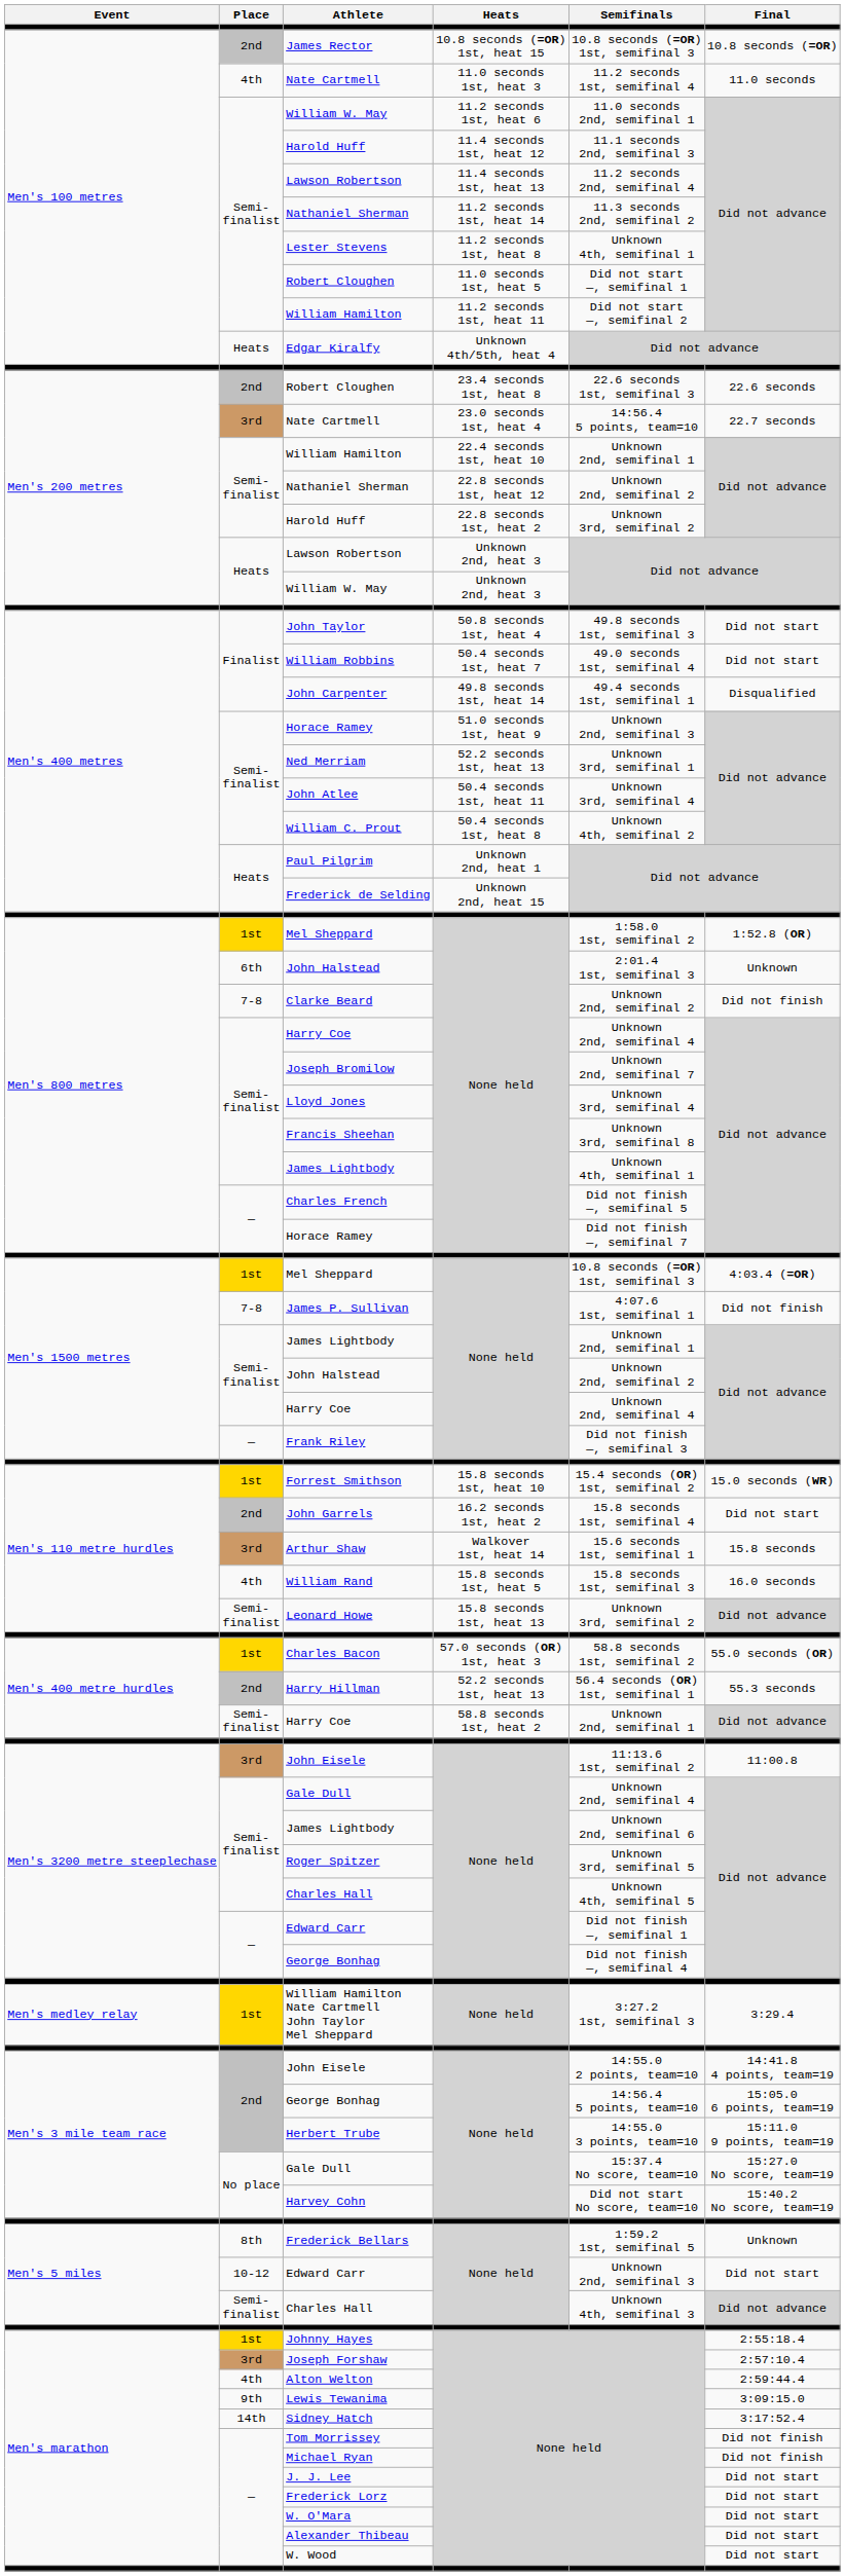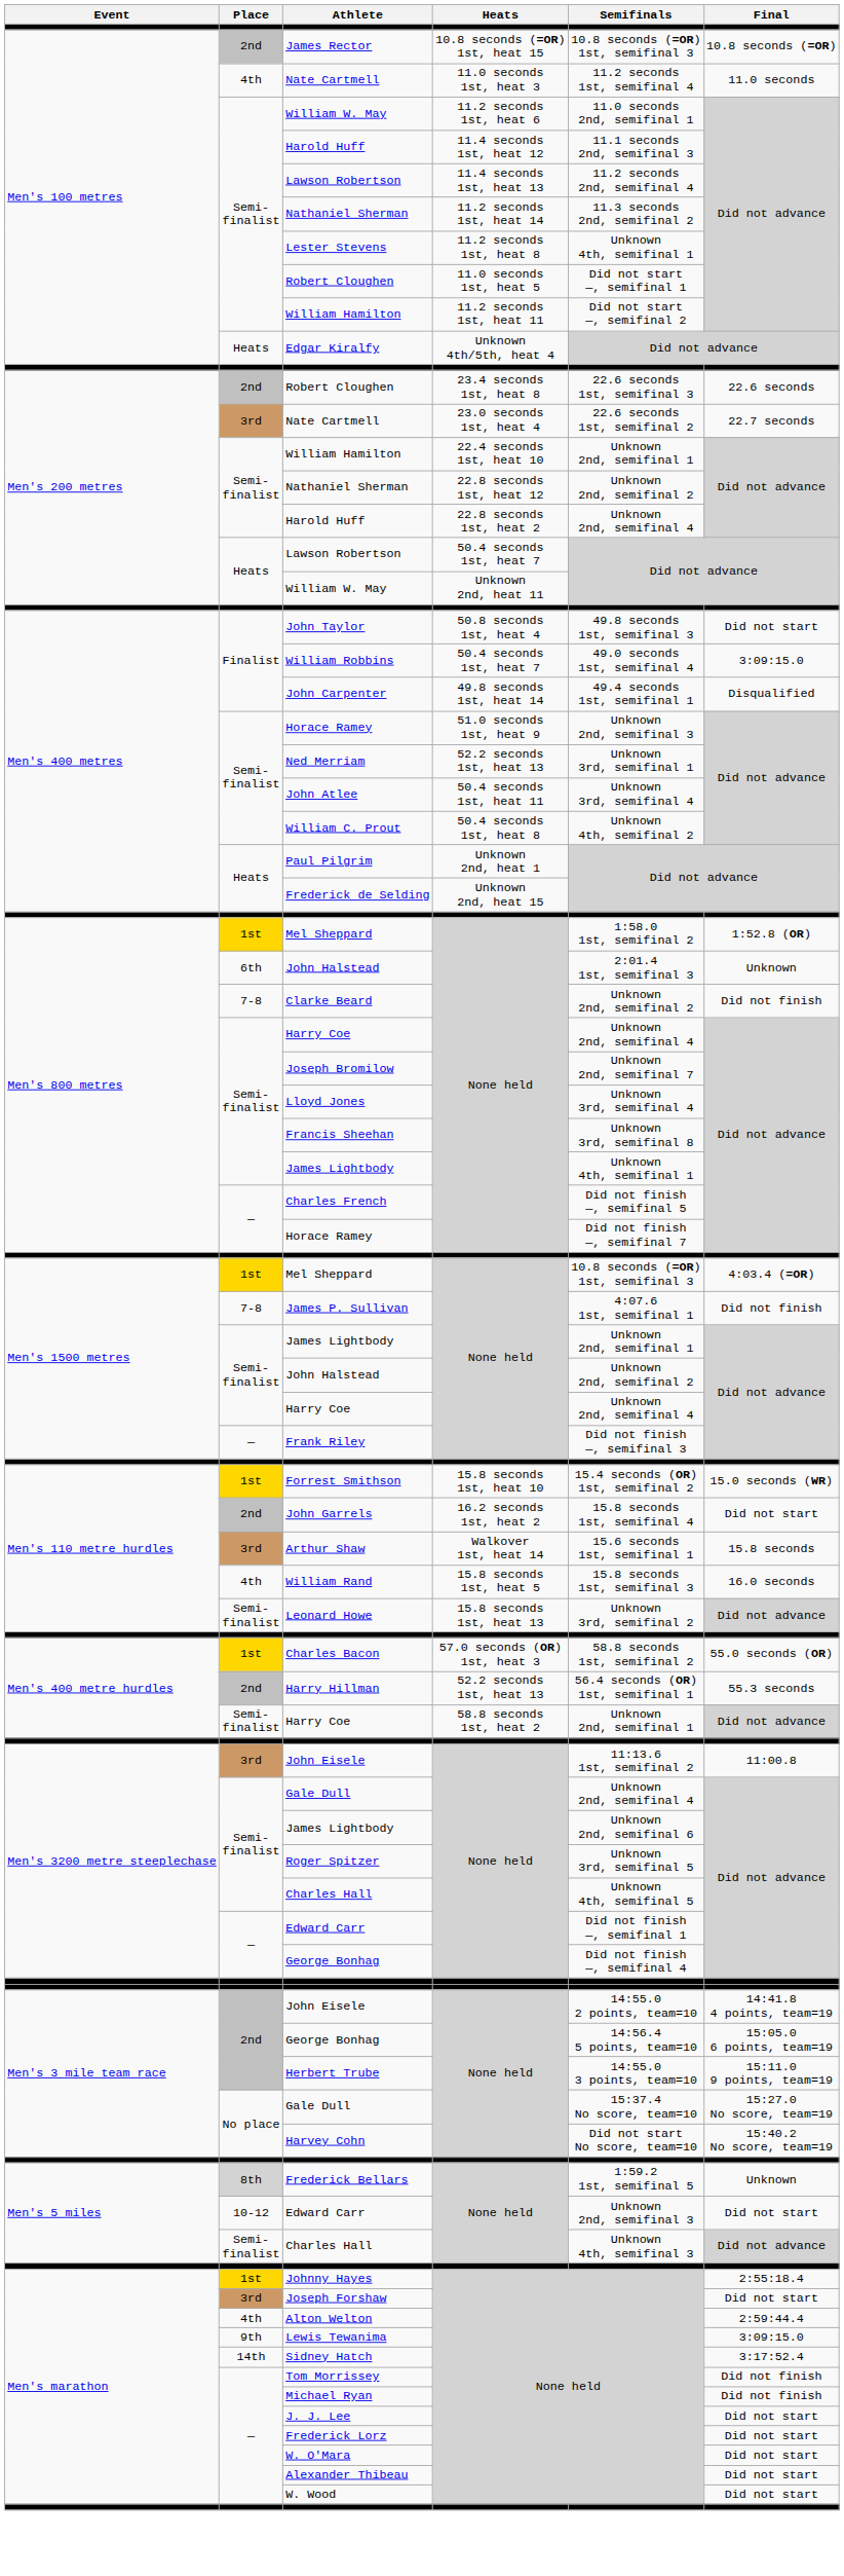Men's 200 metres / Nate Cartmell | Semifinals: 14:56.4 5 points, team=10 -> 22.6 seconds 1st, semifinal 2
Men's 200 metres / Harold Huff | Semifinals: Unknown 3rd, semifinal 2 -> Unknown 2nd, semifinal 4
Men's 200 metres / Lawson Robertson | Heats: Unknown 2nd, heat 3 -> 50.4 seconds 1st, heat 7
Men's 200 metres / William W. May | Heats: Unknown 2nd, heat 3 -> Unknown 2nd, heat 11
William Robbins | Final: Did not start -> 3:09:15.0
- row: Men's medley relay | 1st | William Hamilton Nate Cartmell John Taylor Mel Sheppard | None held | 3:27.2 1st, semifinal 3 | 3:29.4
Frederick Bellars | Place: no background -> lightgrey background
Joseph Forshaw | Final: 2:57:10.4 -> Did not start
